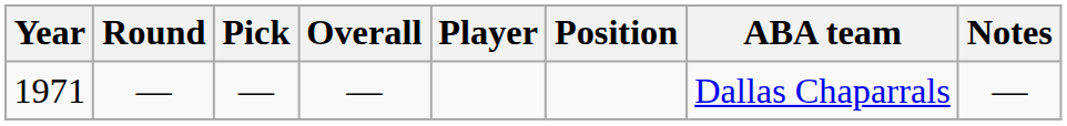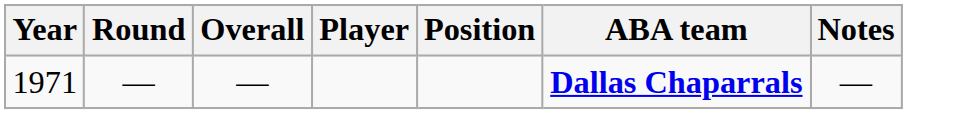- column: Pick | —
1971 | ABA team: normal -> bold
